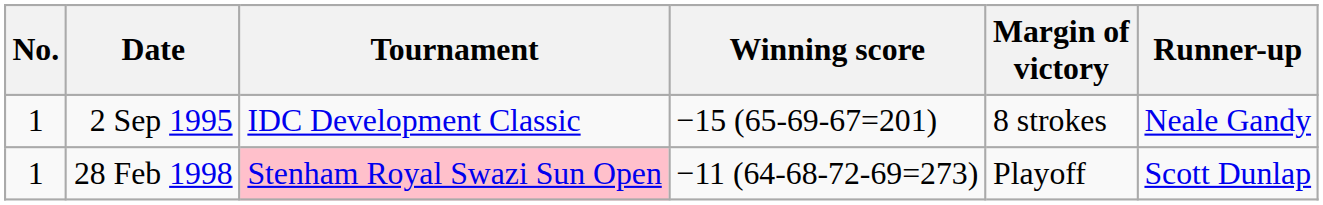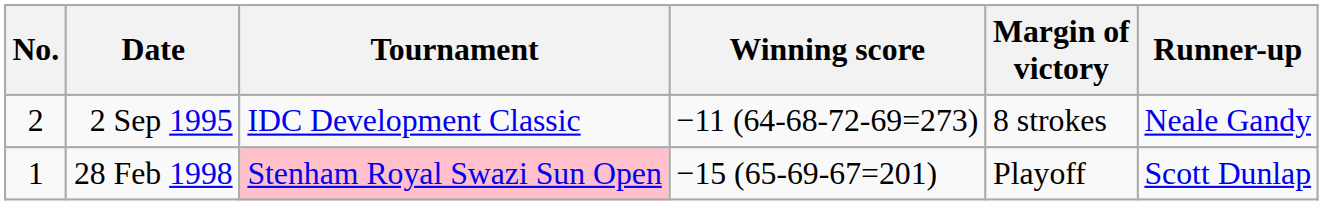2 Sep 1995 | No.: 1 -> 2
2 Sep 1995 | Winning score: −15 (65-69-67=201) -> −11 (64-68-72-69=273)
28 Feb 1998 | Winning score: −11 (64-68-72-69=273) -> −15 (65-69-67=201)
